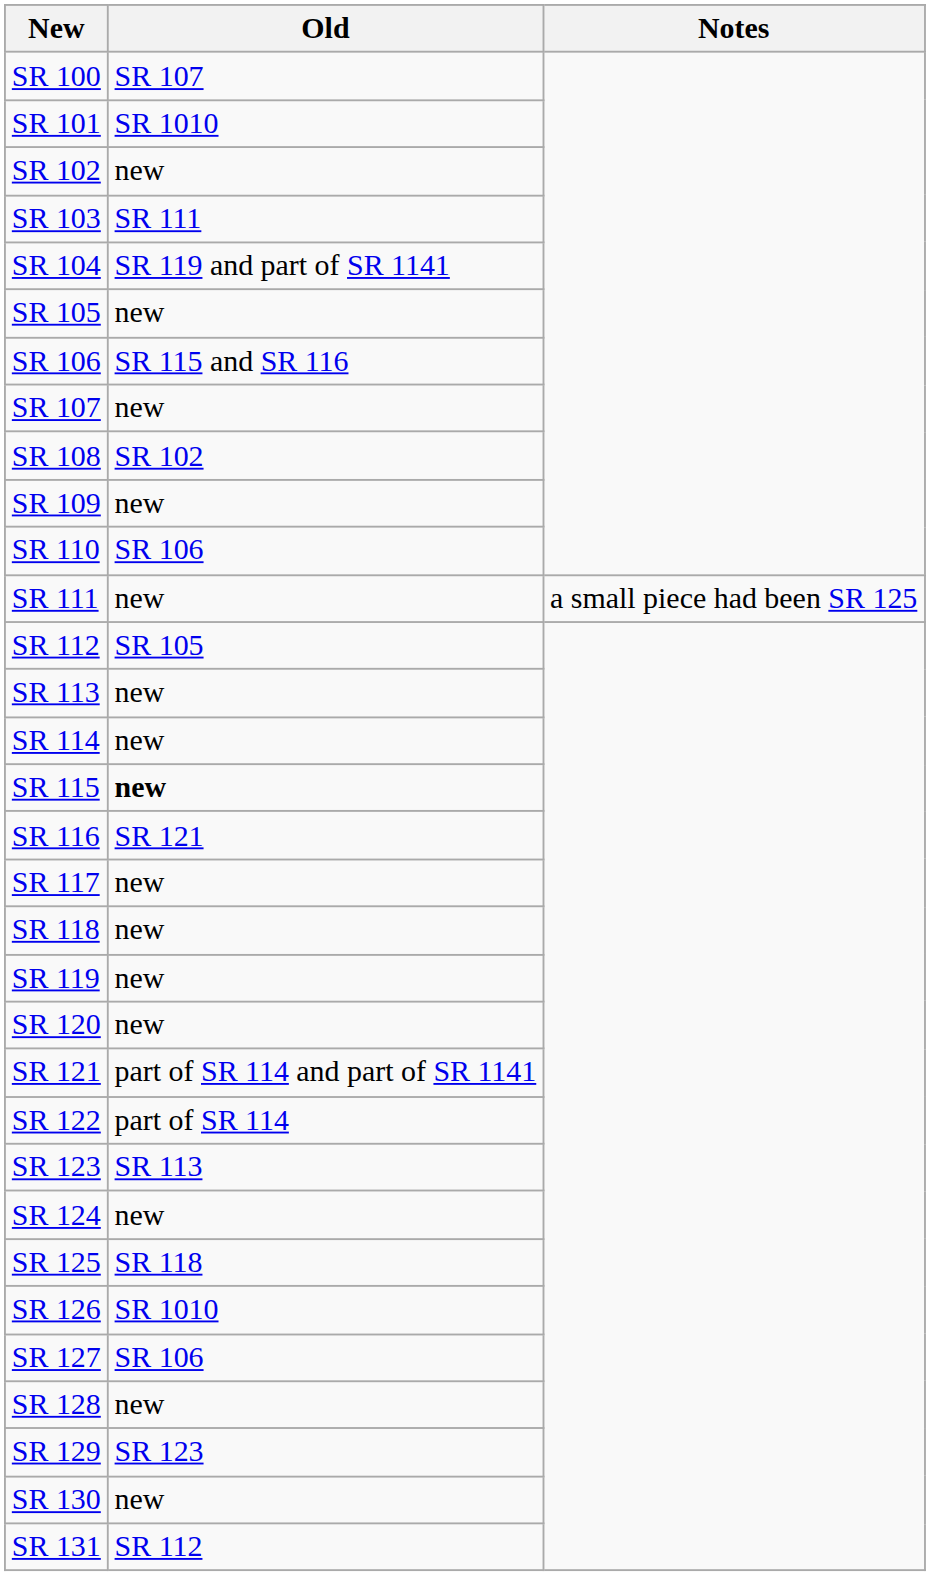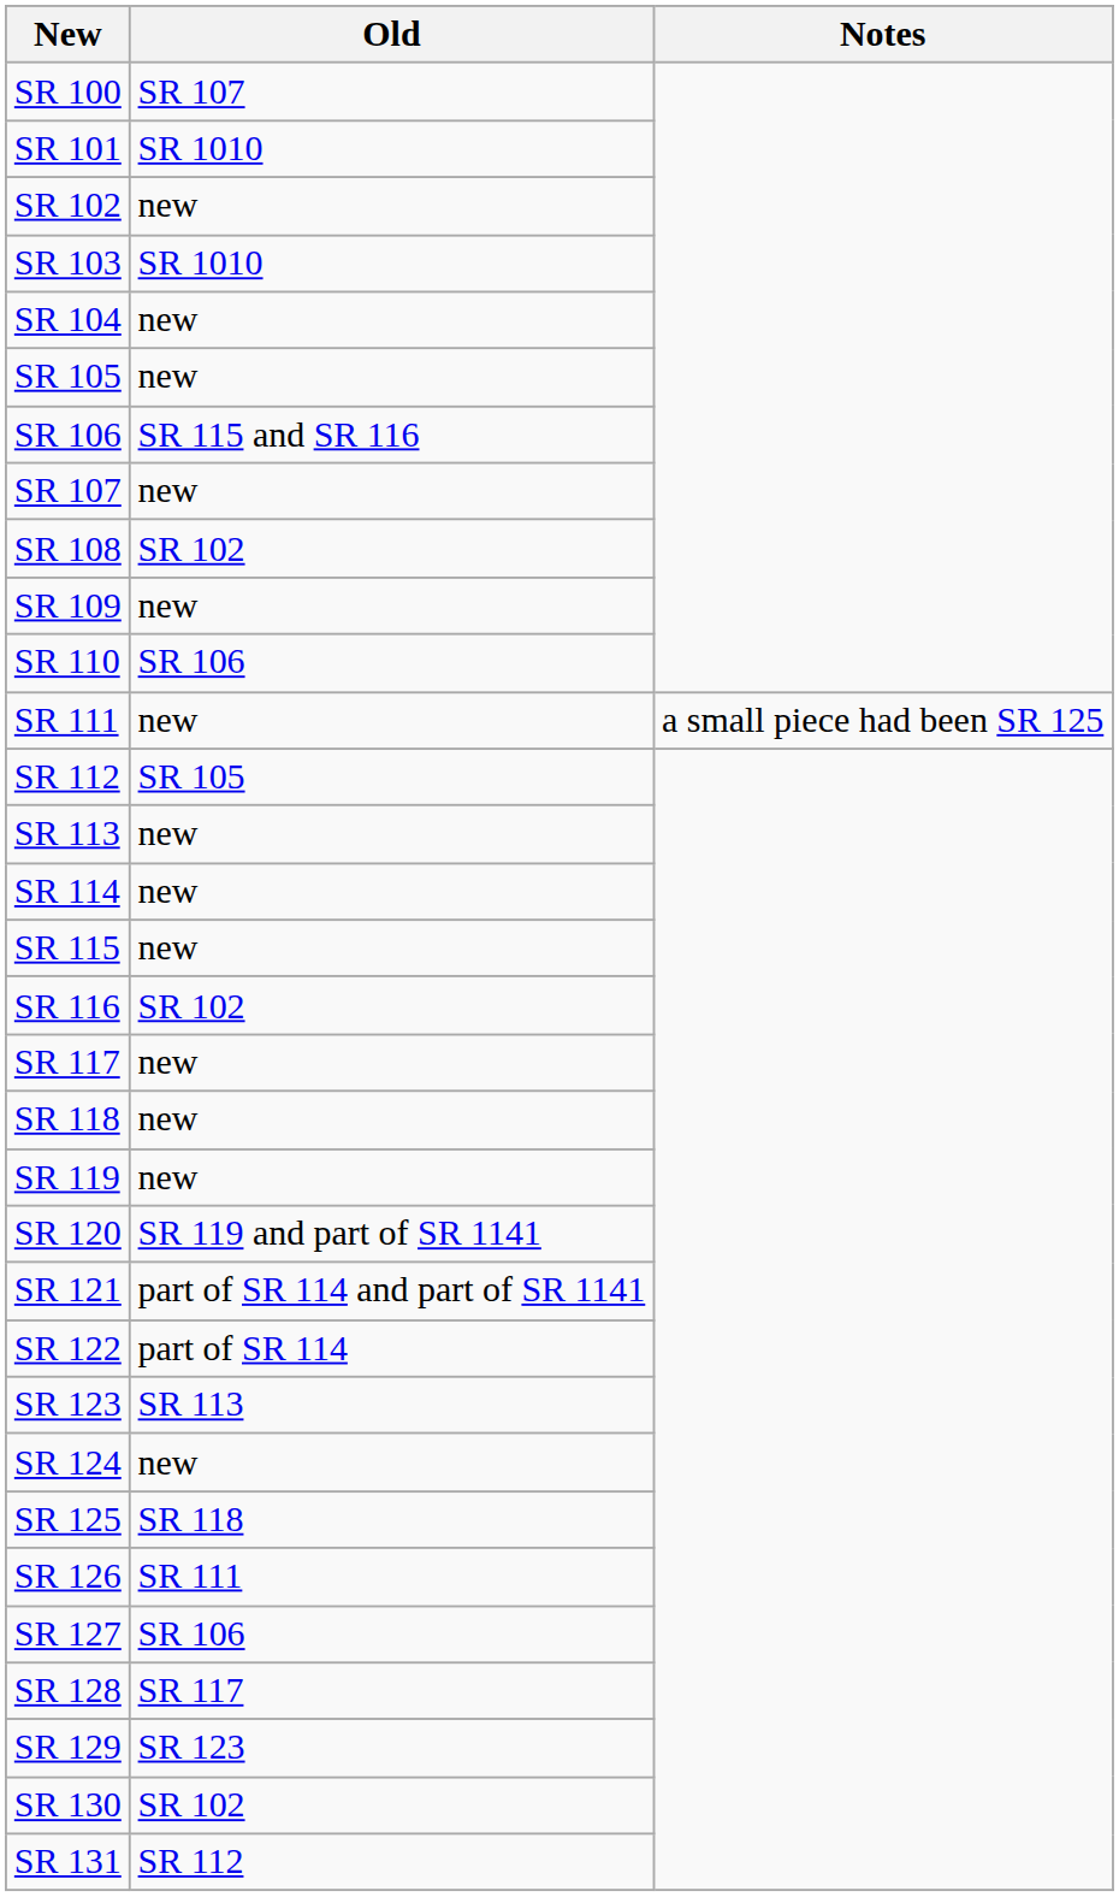SR 103 | Old: SR 111 -> SR 1010
SR 104 | Old: SR 119 and part of SR 1141 -> new
SR 115 | Old: bold -> normal
SR 116 | Old: SR 121 -> SR 102
SR 120 | Old: new -> SR 119 and part of SR 1141
SR 126 | Old: SR 1010 -> SR 111
SR 128 | Old: new -> SR 117
SR 130 | Old: new -> SR 102
